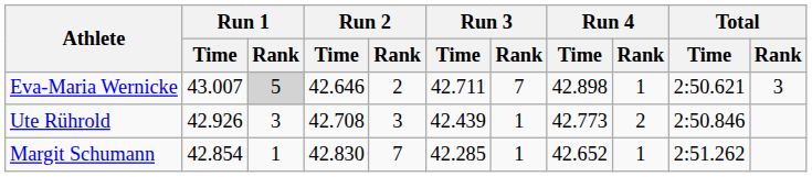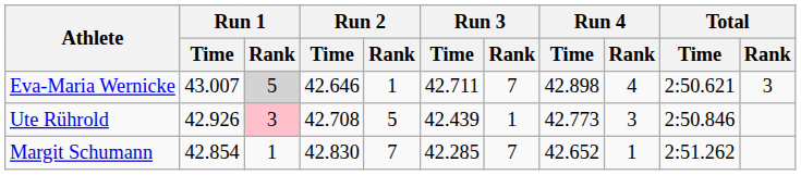Eva-Maria Wernicke | Run 2 / Rank: 2 -> 1
Eva-Maria Wernicke | Run 4 / Rank: 1 -> 4
Ute Rührold | Run 1 / Rank: no background -> pink background
Ute Rührold | Run 2 / Rank: 3 -> 5
Ute Rührold | Run 4 / Rank: 2 -> 3
Margit Schumann | Run 3 / Rank: 1 -> 7
